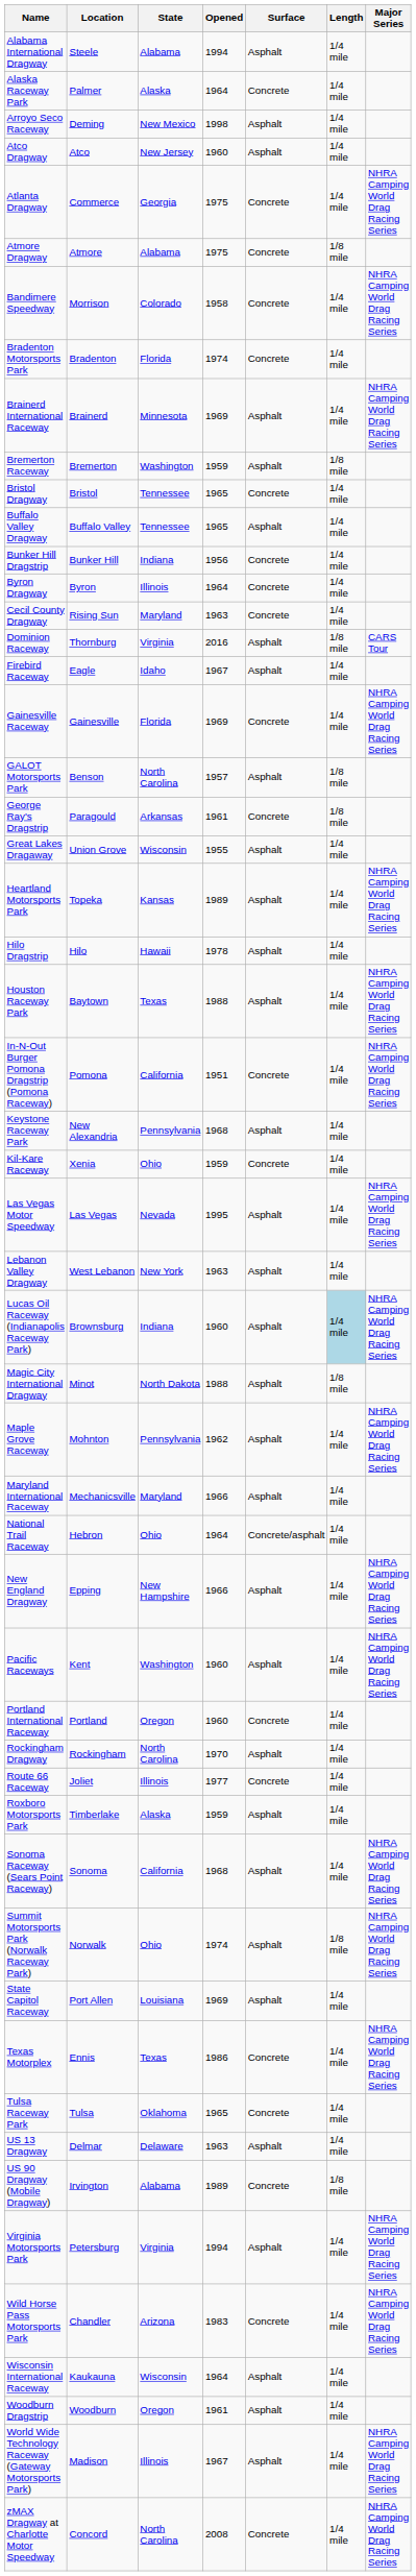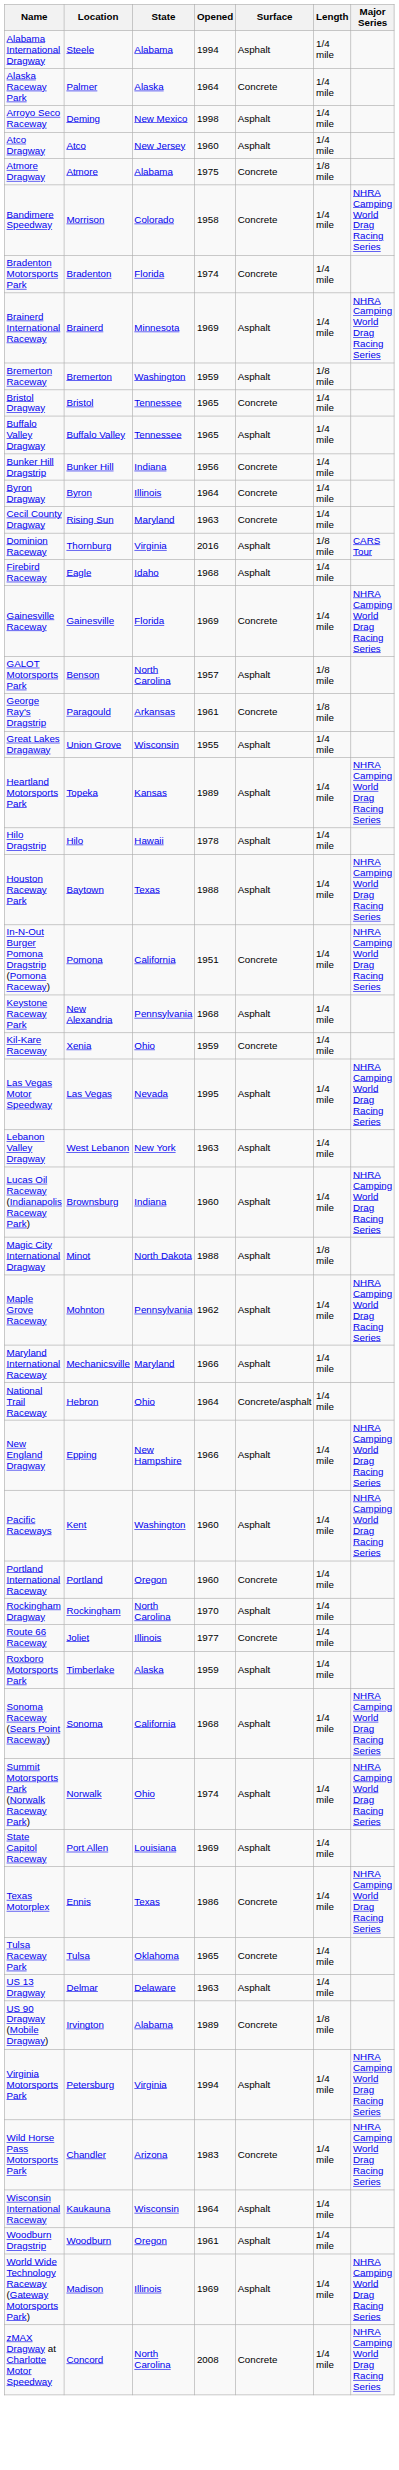- row: Atlanta Dragway | Commerce | Georgia | 1975 | Concrete | 1/4 mile | NHRA Camping World Drag Racing Series
Firebird Raceway | Opened: 1967 -> 1968
Lucas Oil Raceway (Indianapolis Raceway Park) | Length: lightblue background -> no background
Summit Motorsports Park (Norwalk Raceway Park) | Length: 1/8 mile -> 1/4 mile
World Wide Technology Raceway (Gateway Motorsports Park) | Opened: 1967 -> 1969
